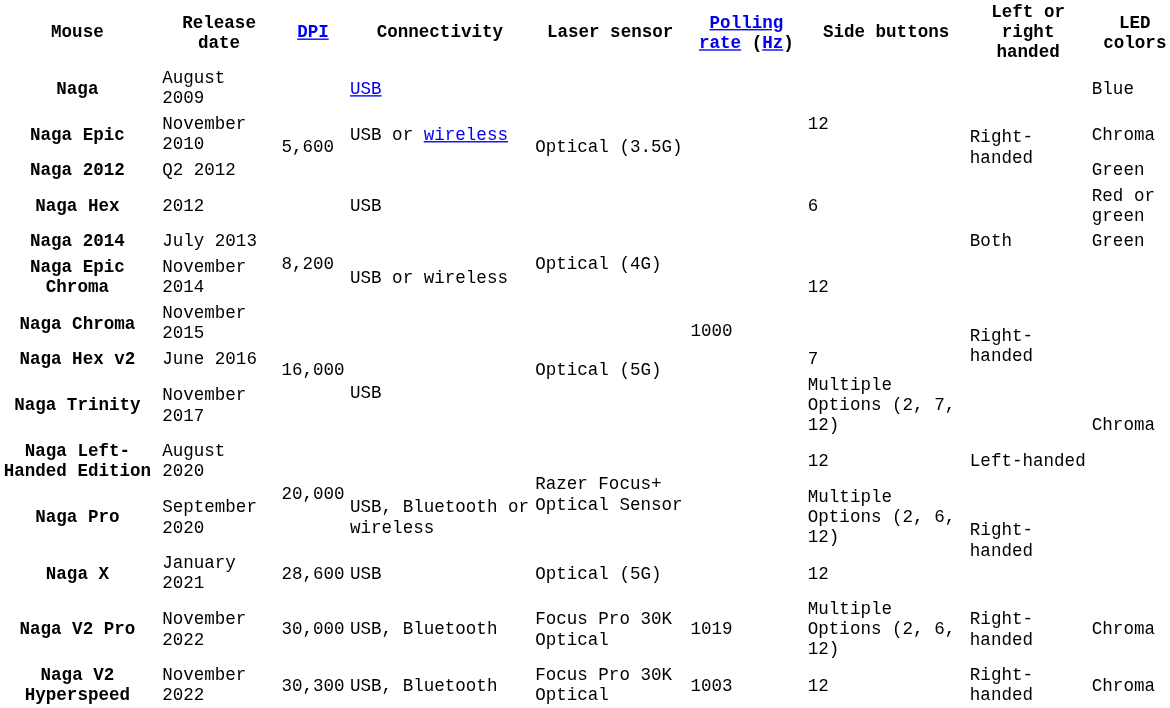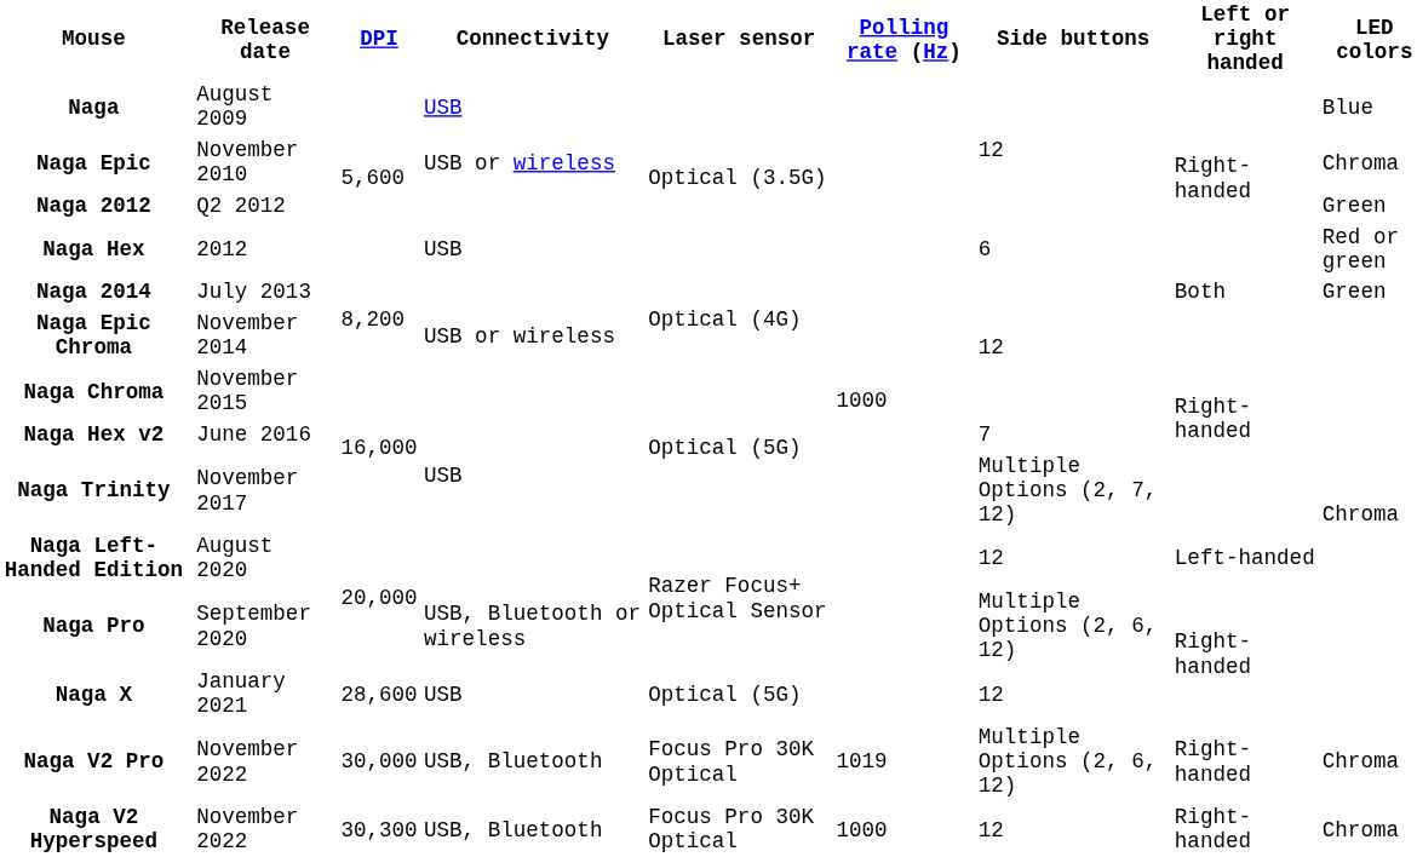Naga V2 Hyperspeed | Polling rate (Hz): 1003 -> 1000
